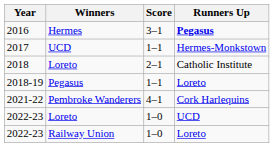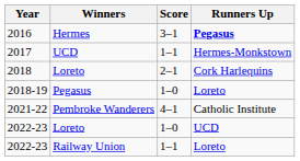2018 | Runners Up: Catholic Institute -> Cork Harlequins
2018-19 | Score: 1–1 -> 1–0
2021-22 | Runners Up: Cork Harlequins -> Catholic Institute
2022-23 / Railway Union | Score: 1–0 -> 1–1
